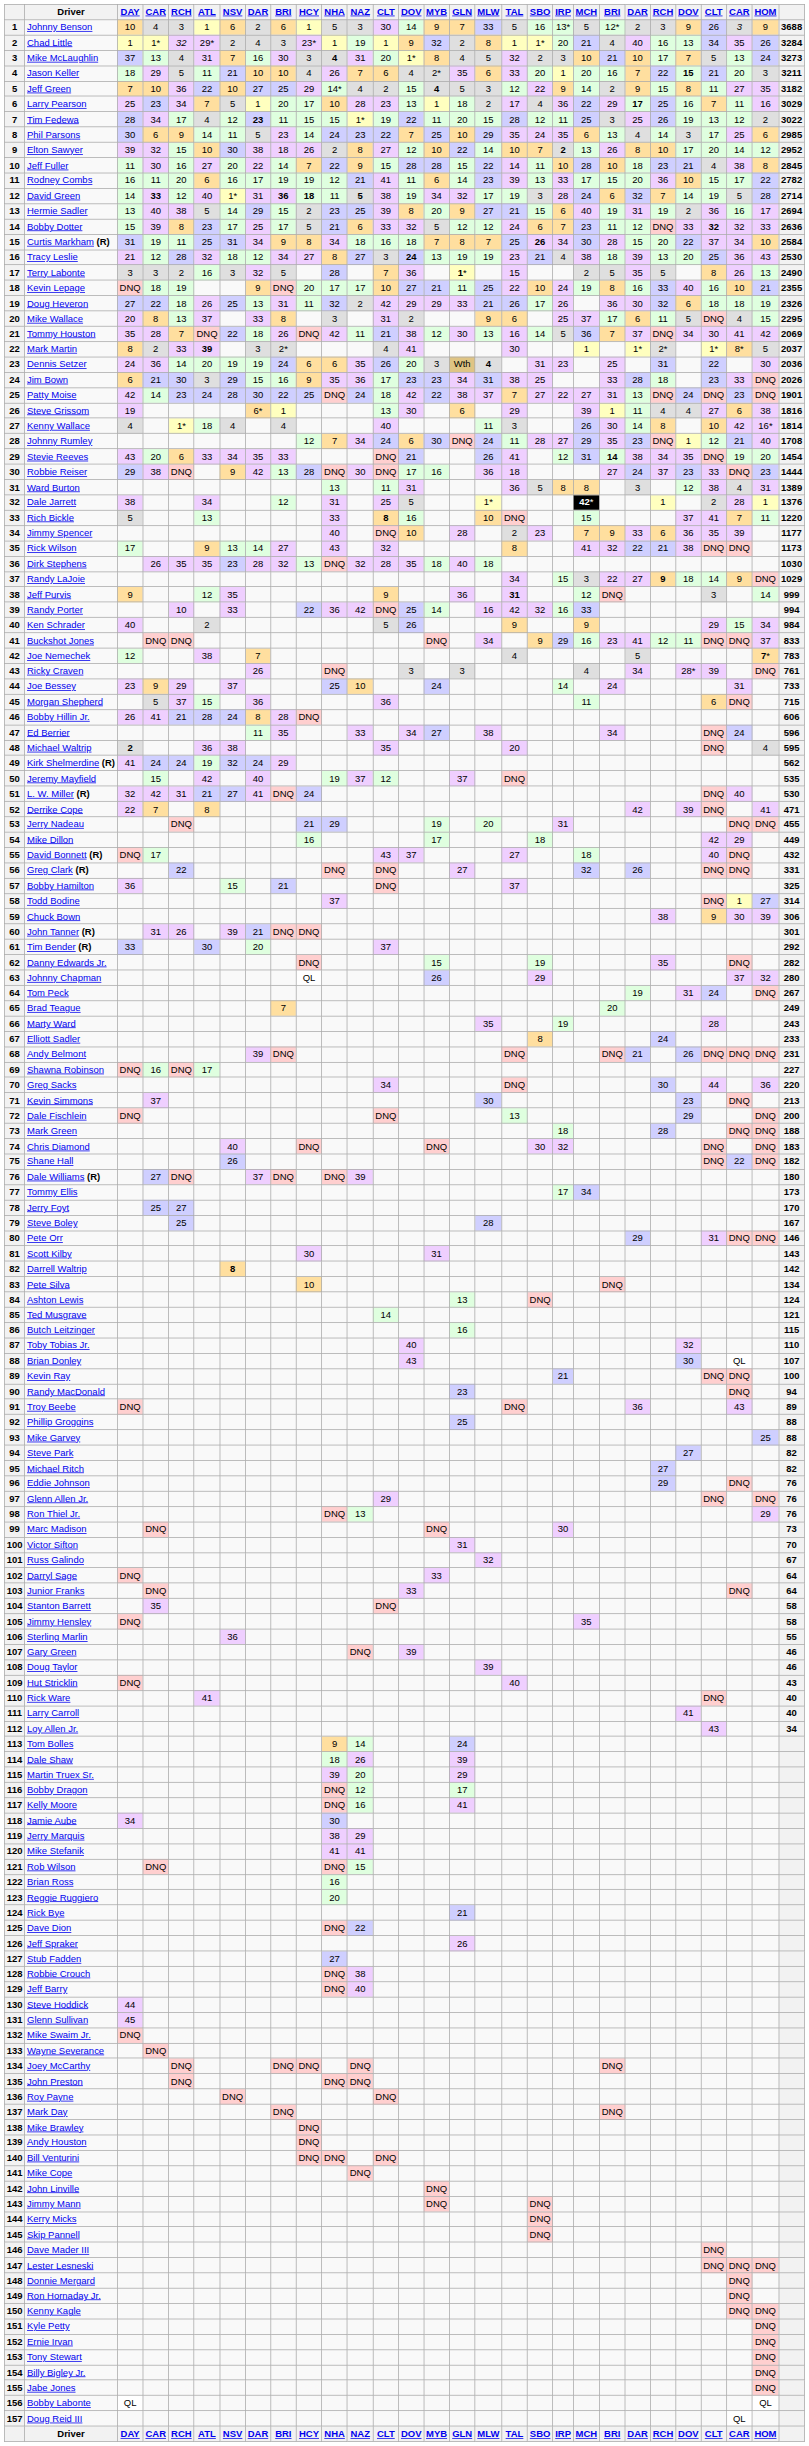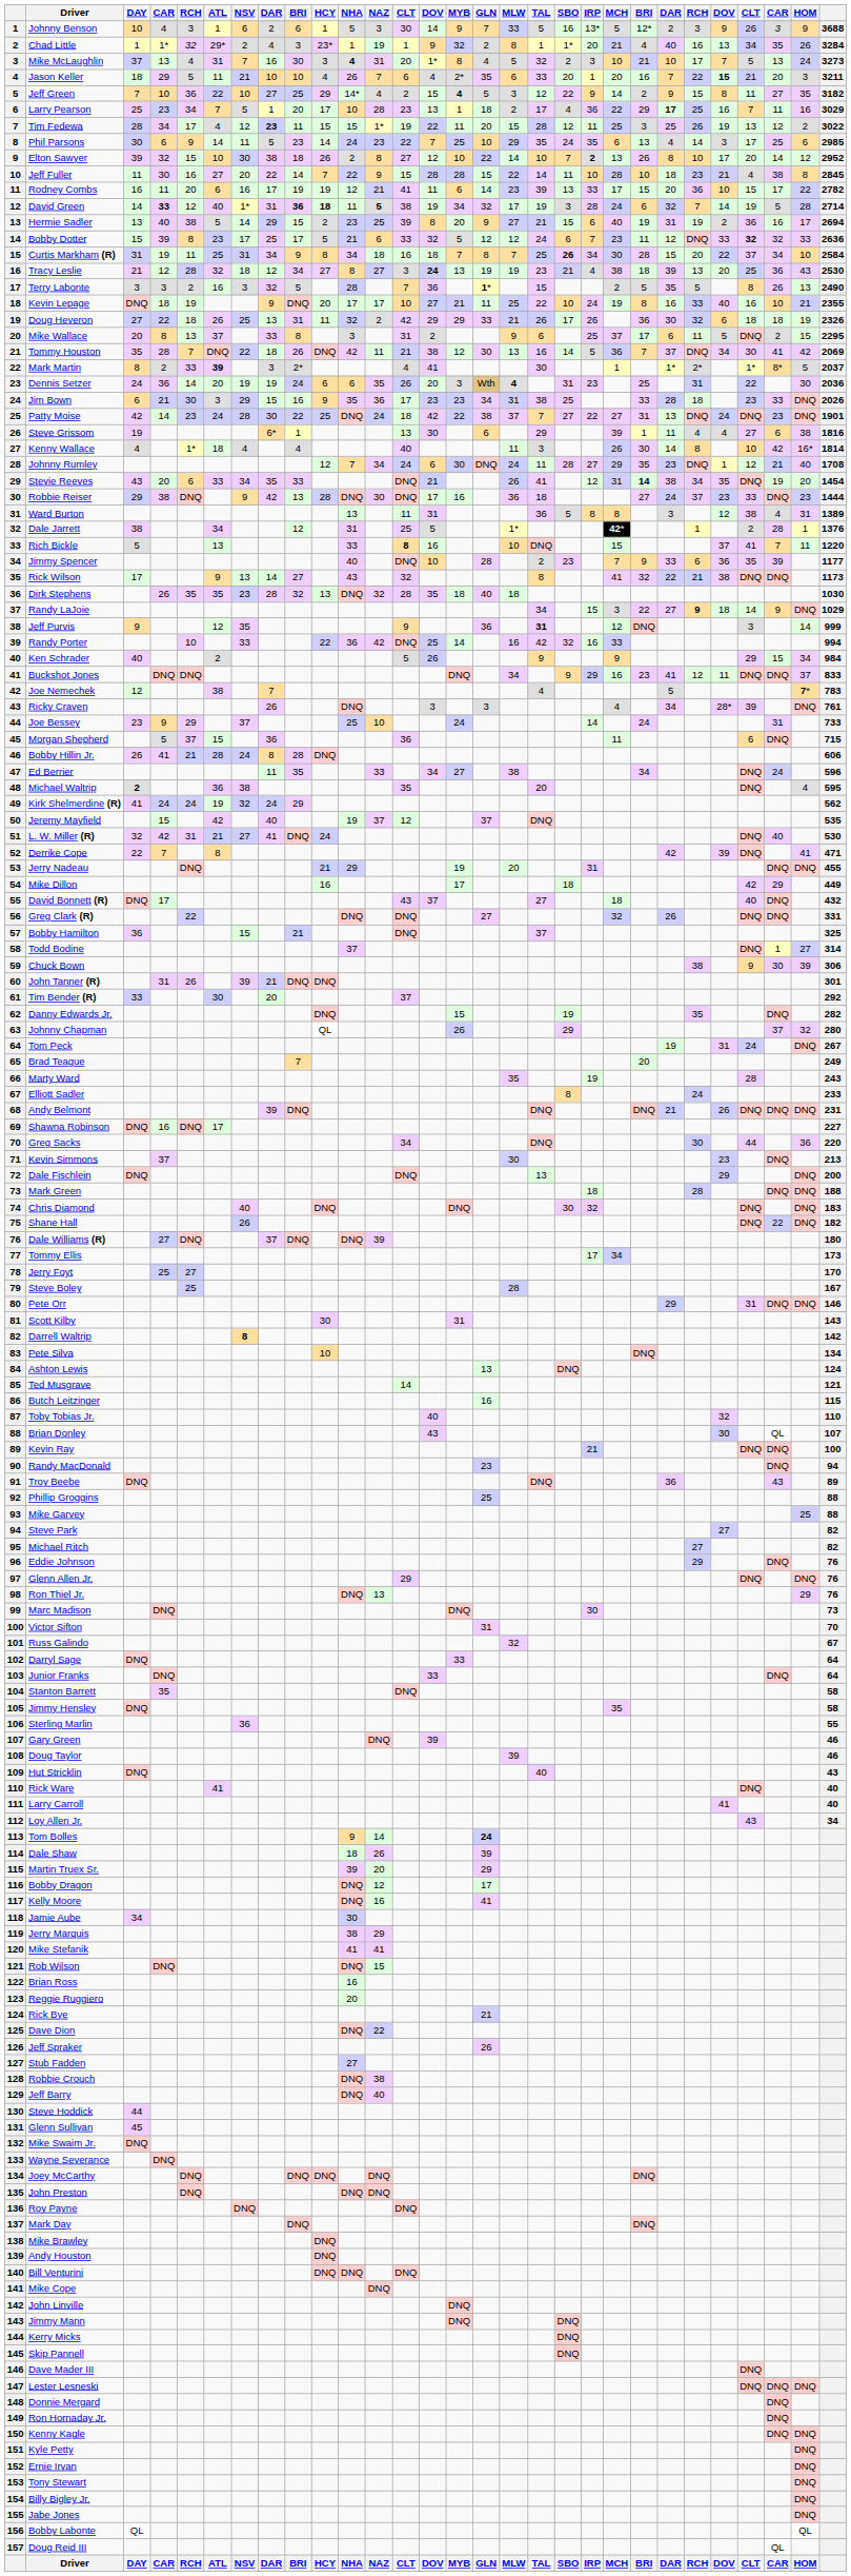Mike Wallace | column 27: 4 -> 2
Tom Bolles | GLN: normal -> bold
